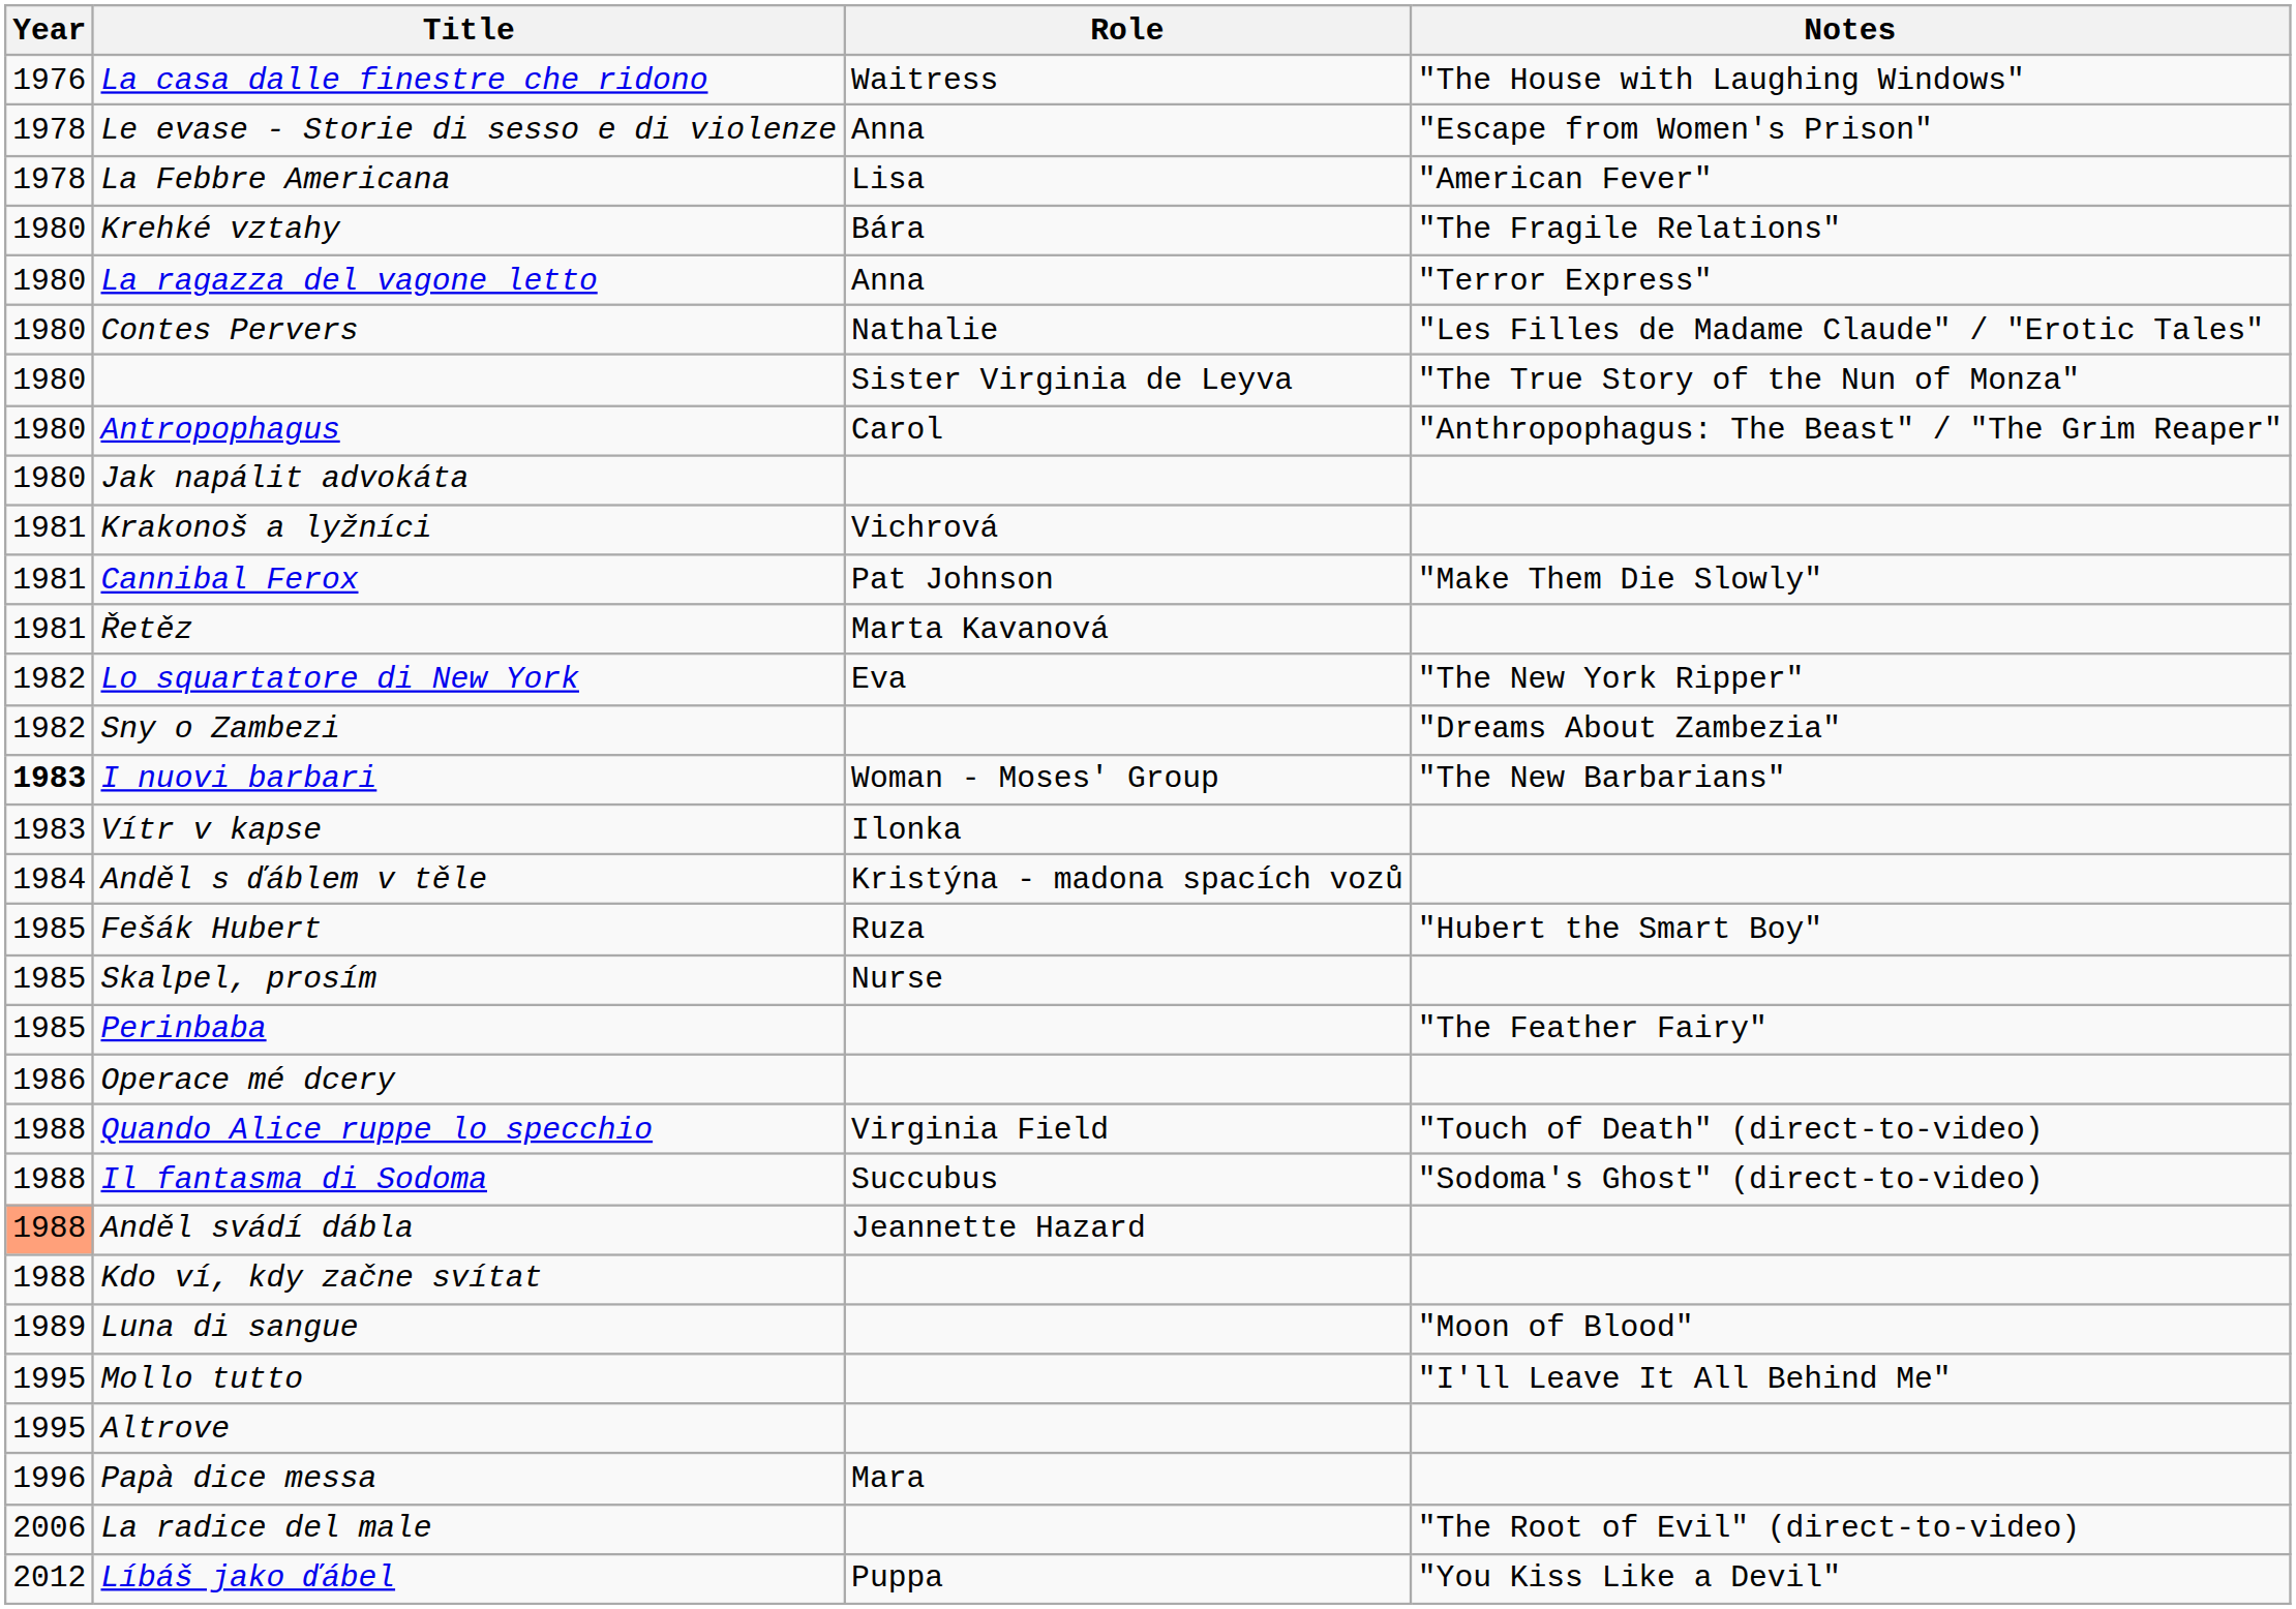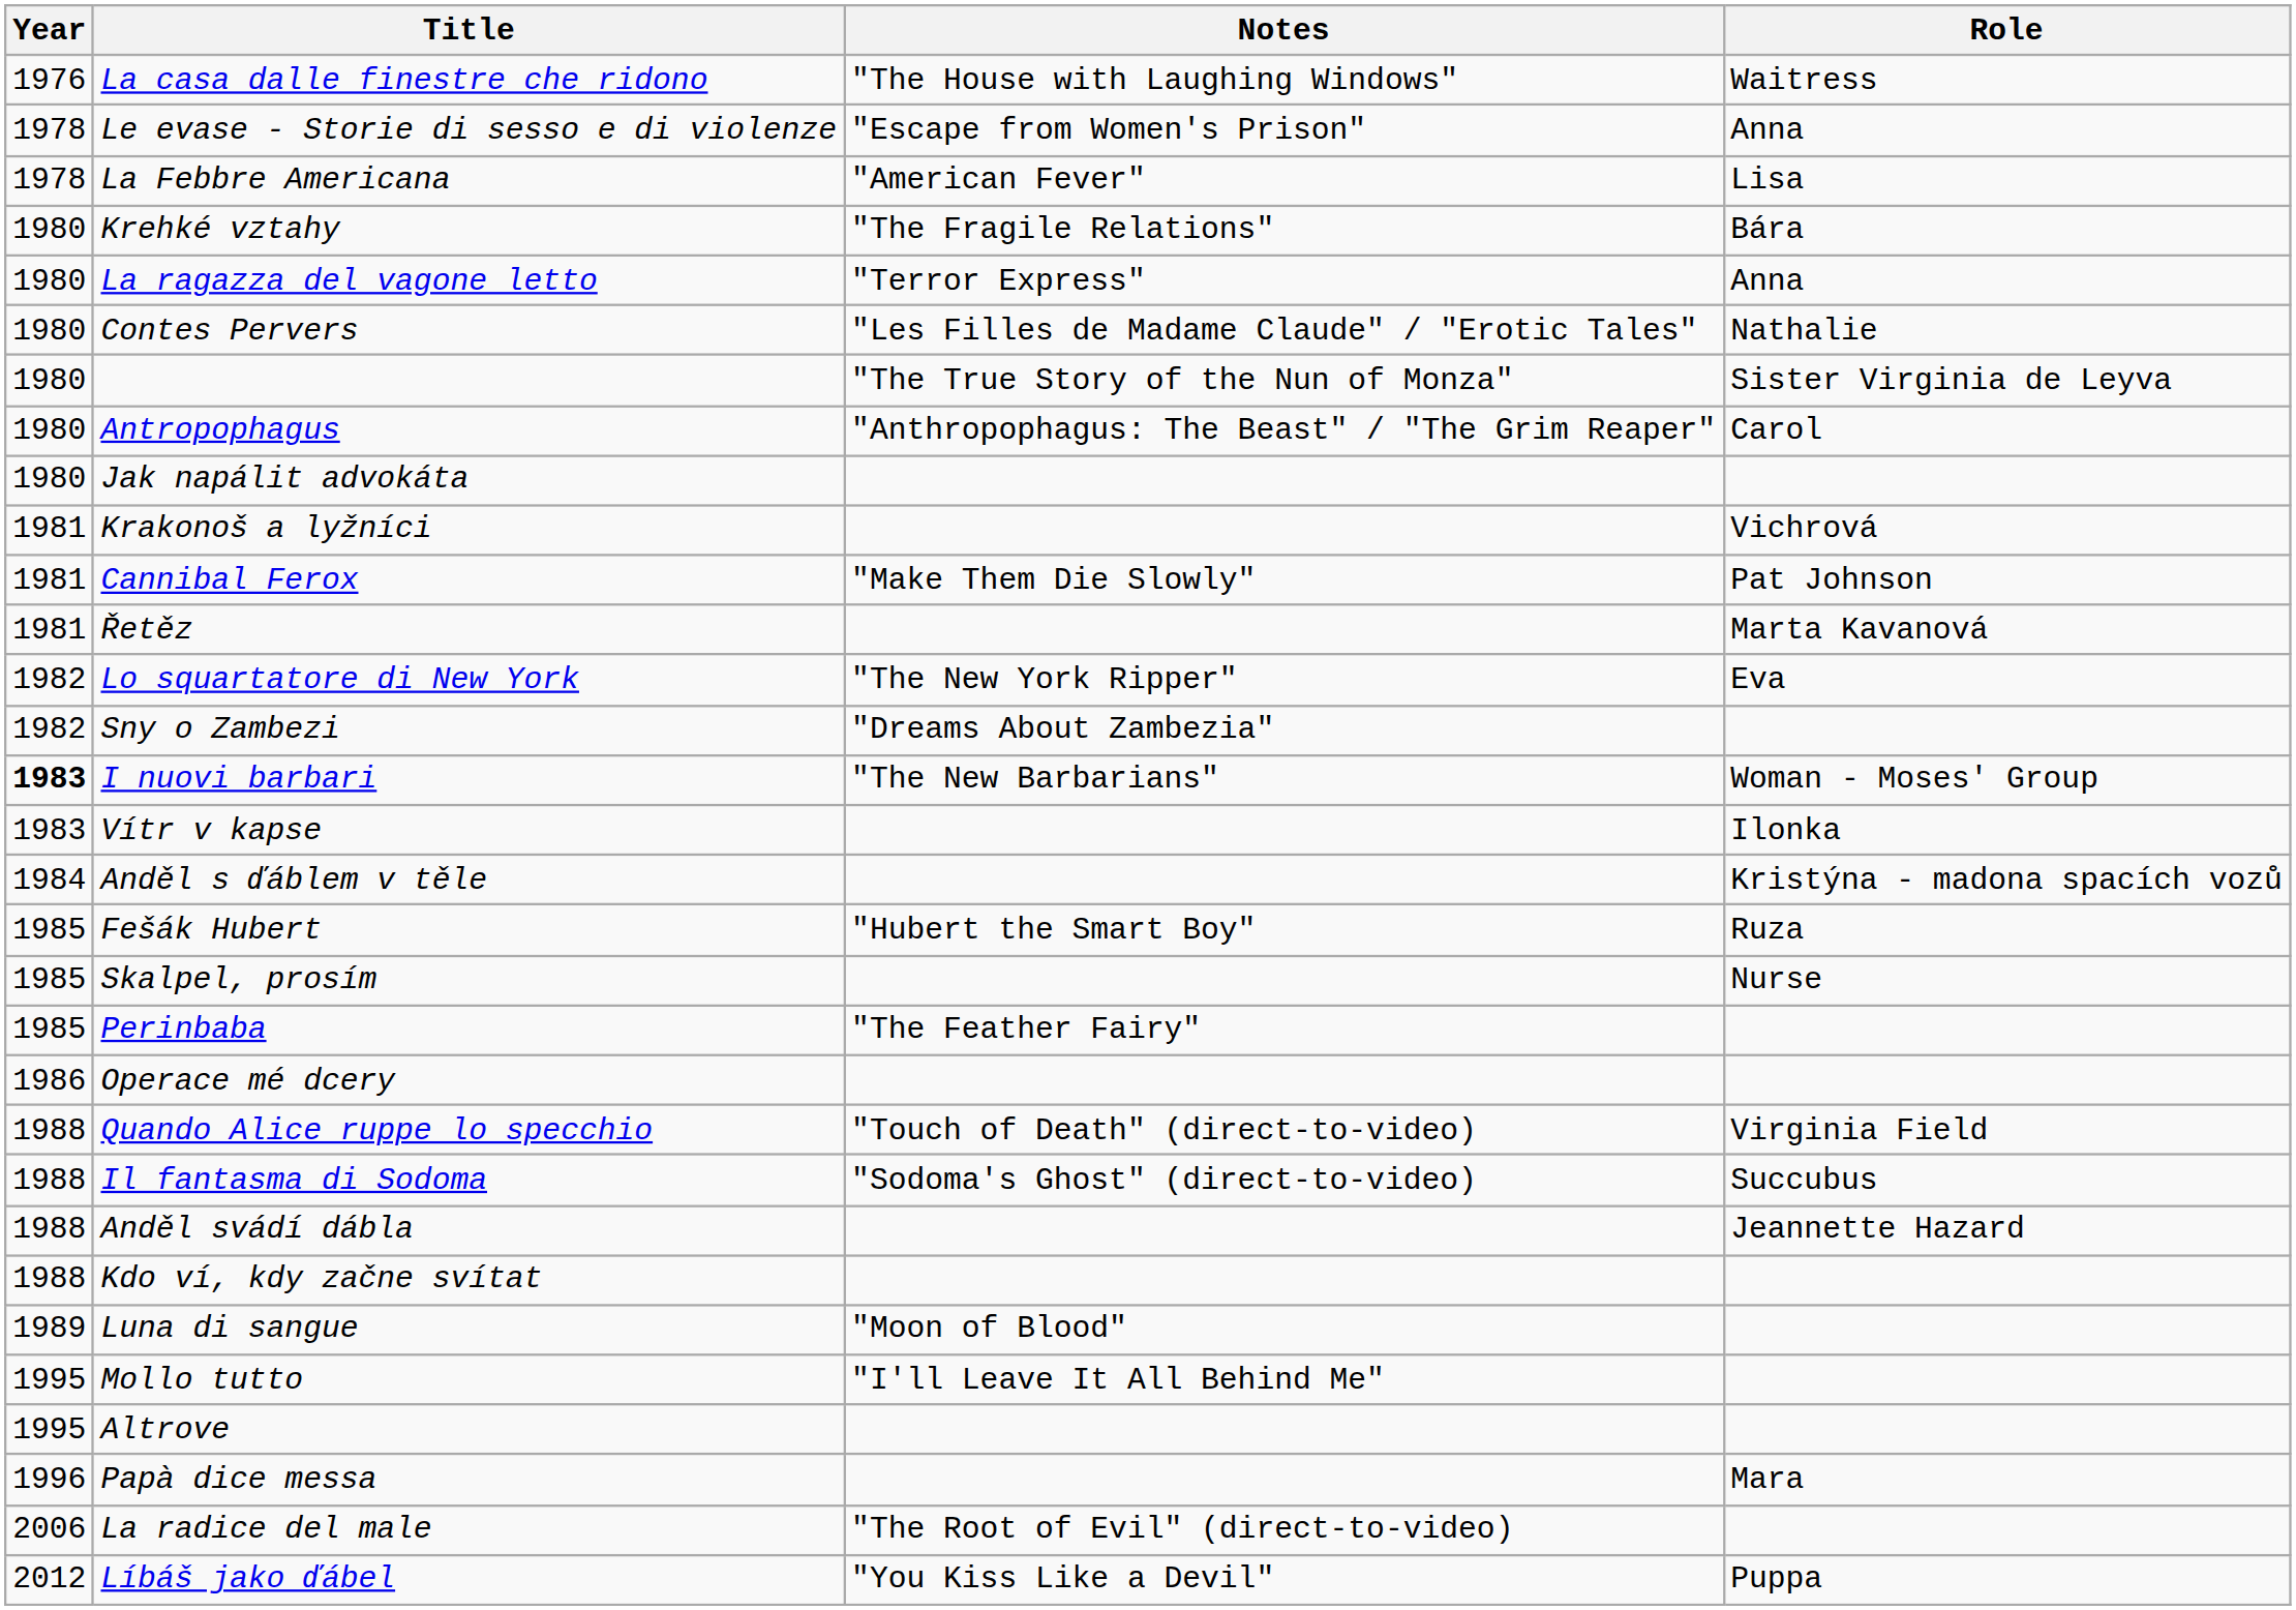columns swapped: Role <-> Notes
Anděl svádí dábla | Year: lightsalmon background -> no background
